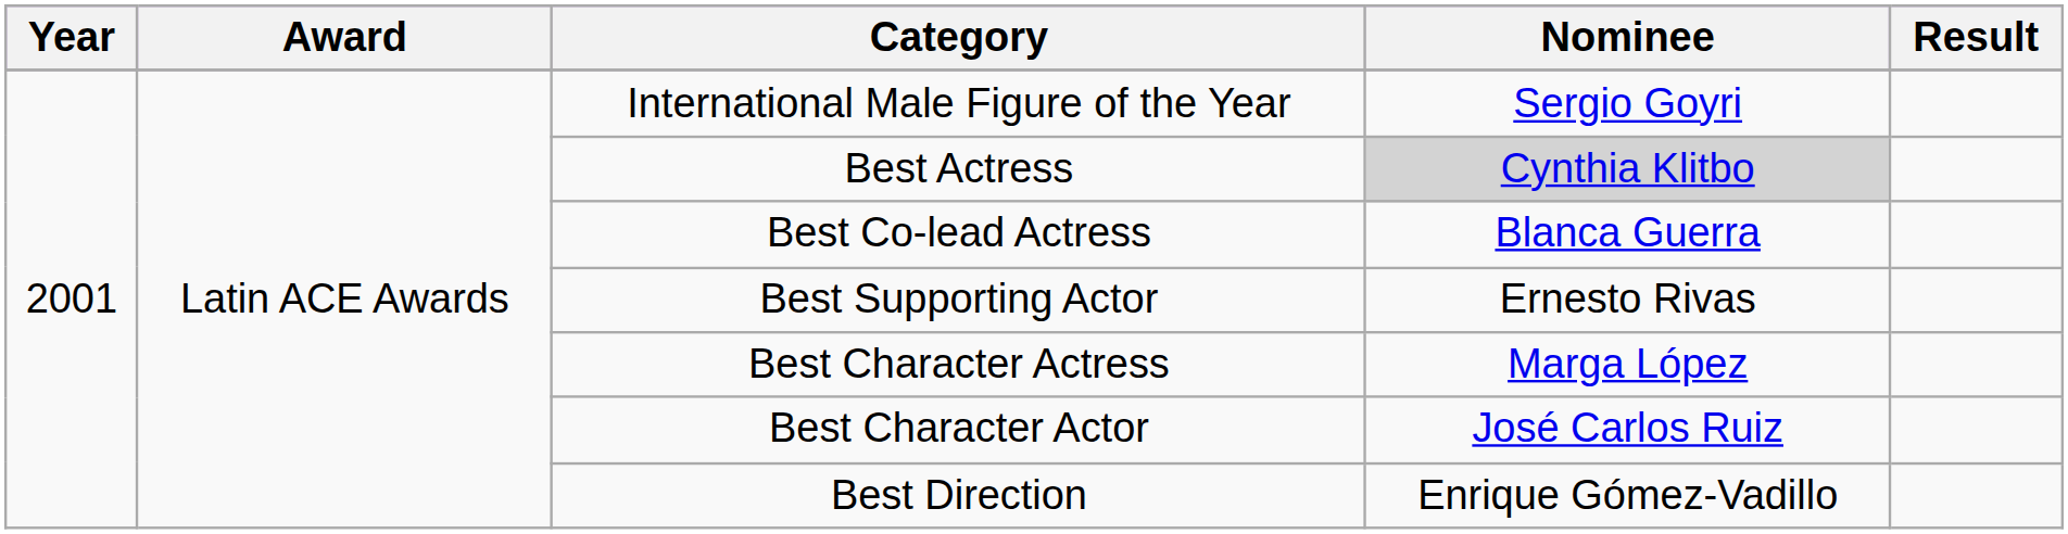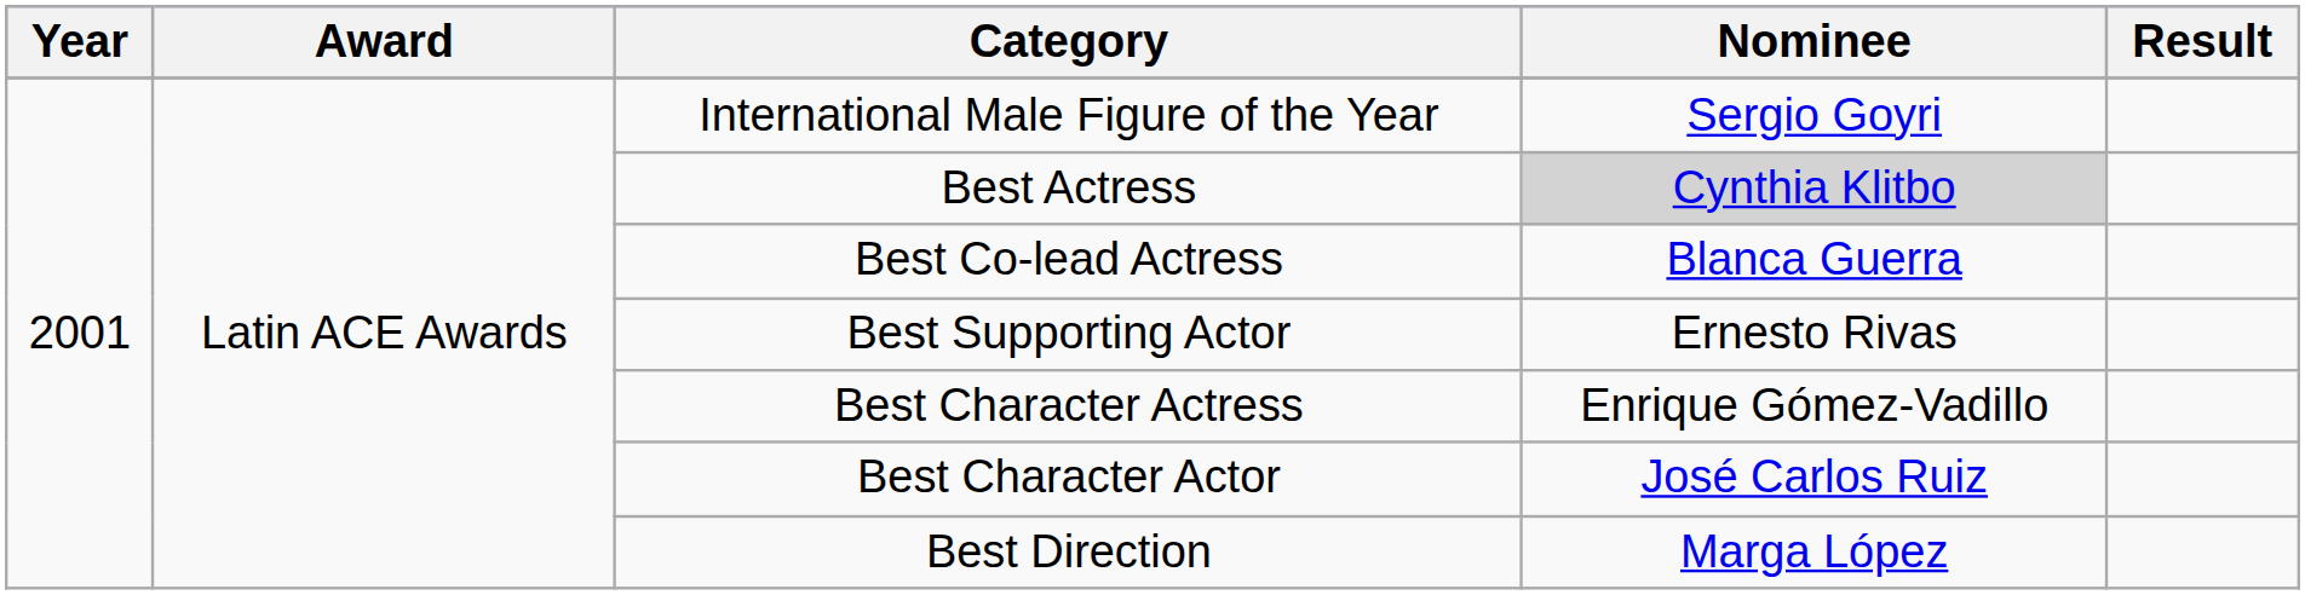Best Character Actress | Nominee: Marga López -> Enrique Gómez-Vadillo
Best Direction | Nominee: Enrique Gómez-Vadillo -> Marga López
